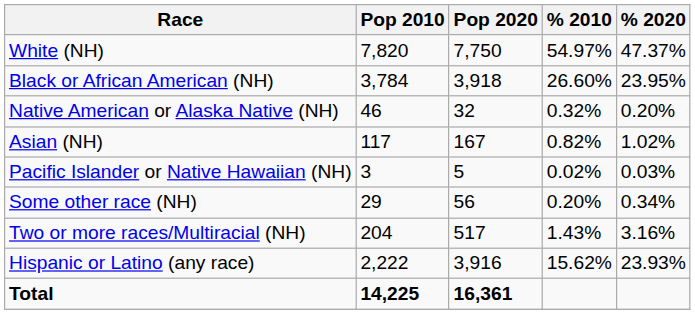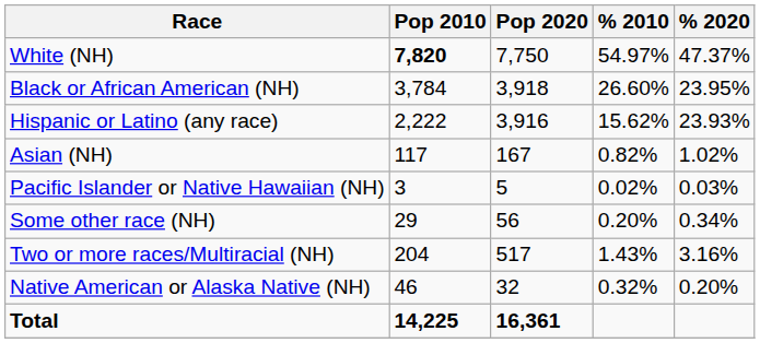White (NH) | Pop 2010: normal -> bold
rows swapped: Native American or Alaska Native (NH) <-> Hispanic or Latino (any race)
